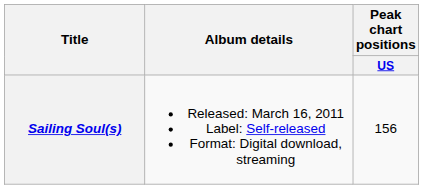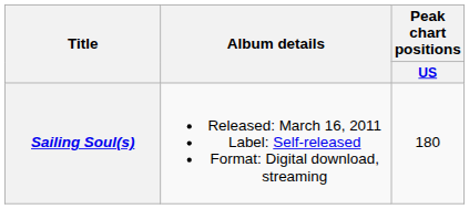Sailing Soul(s) | Peak chart positions / US: 156 -> 180
